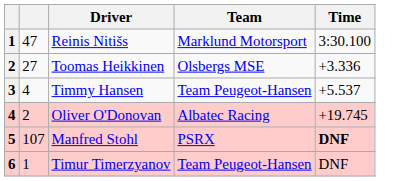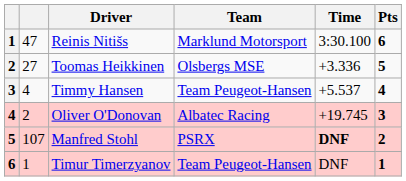+ column: Pts | 6 | 5 | 4 | 3 | 2 | 1
